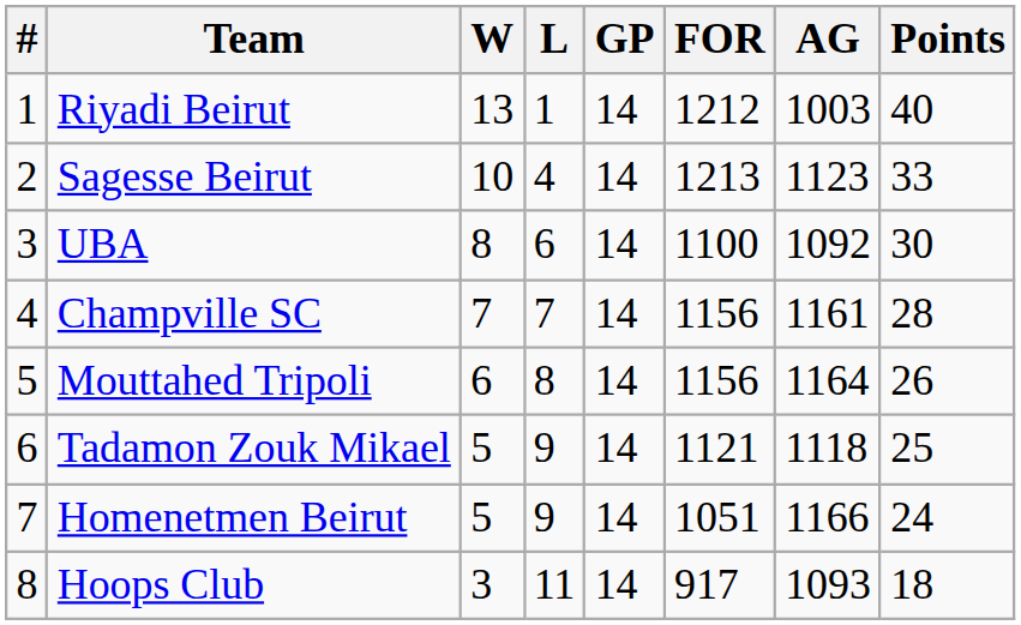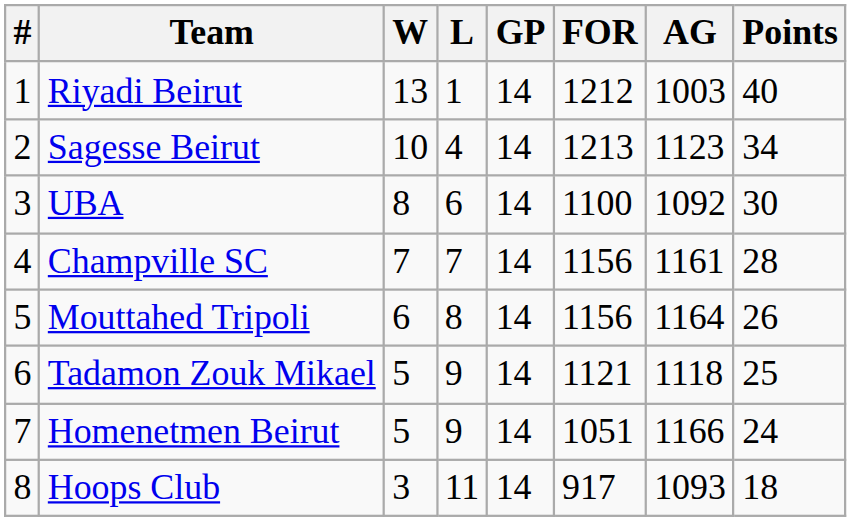Sagesse Beirut | Points: 33 -> 34
